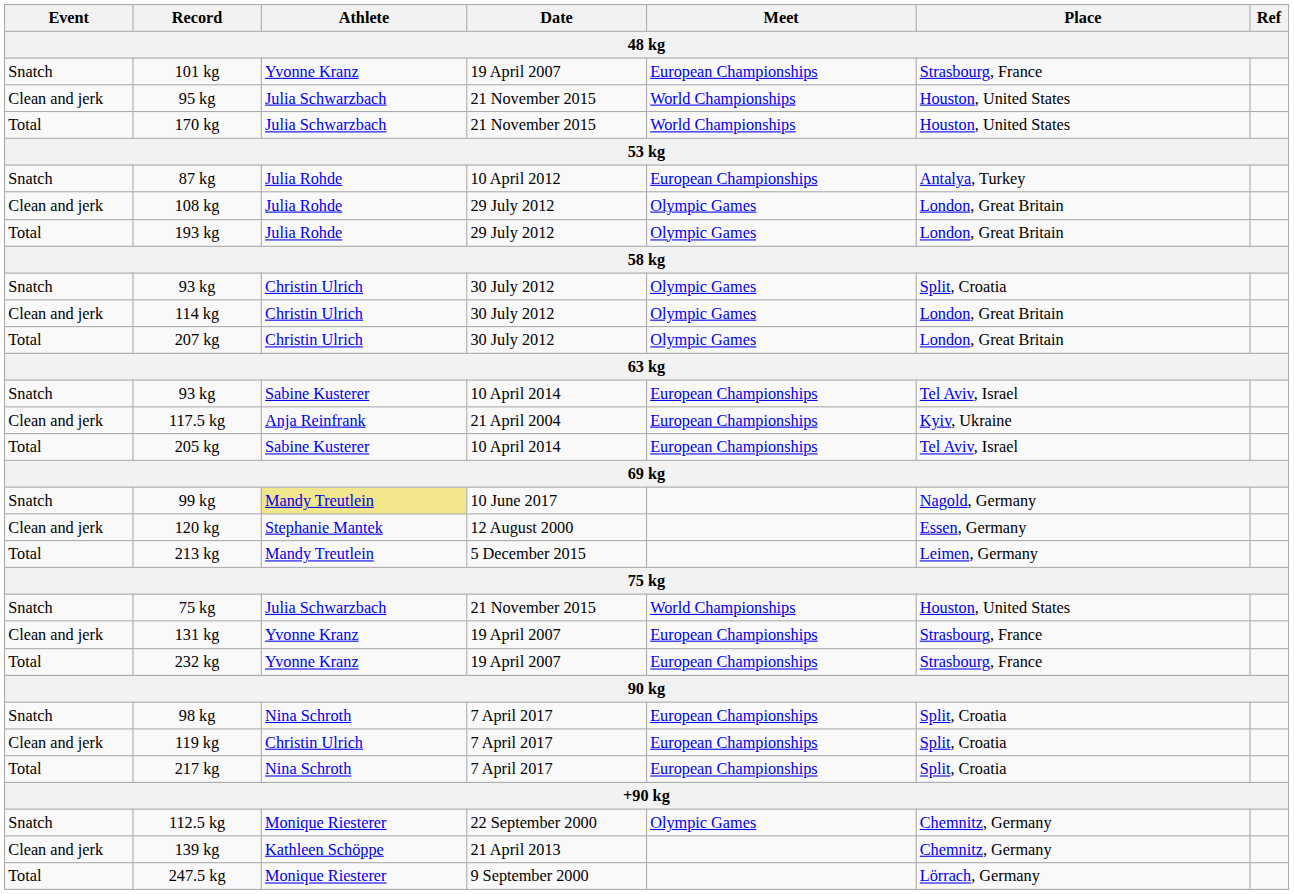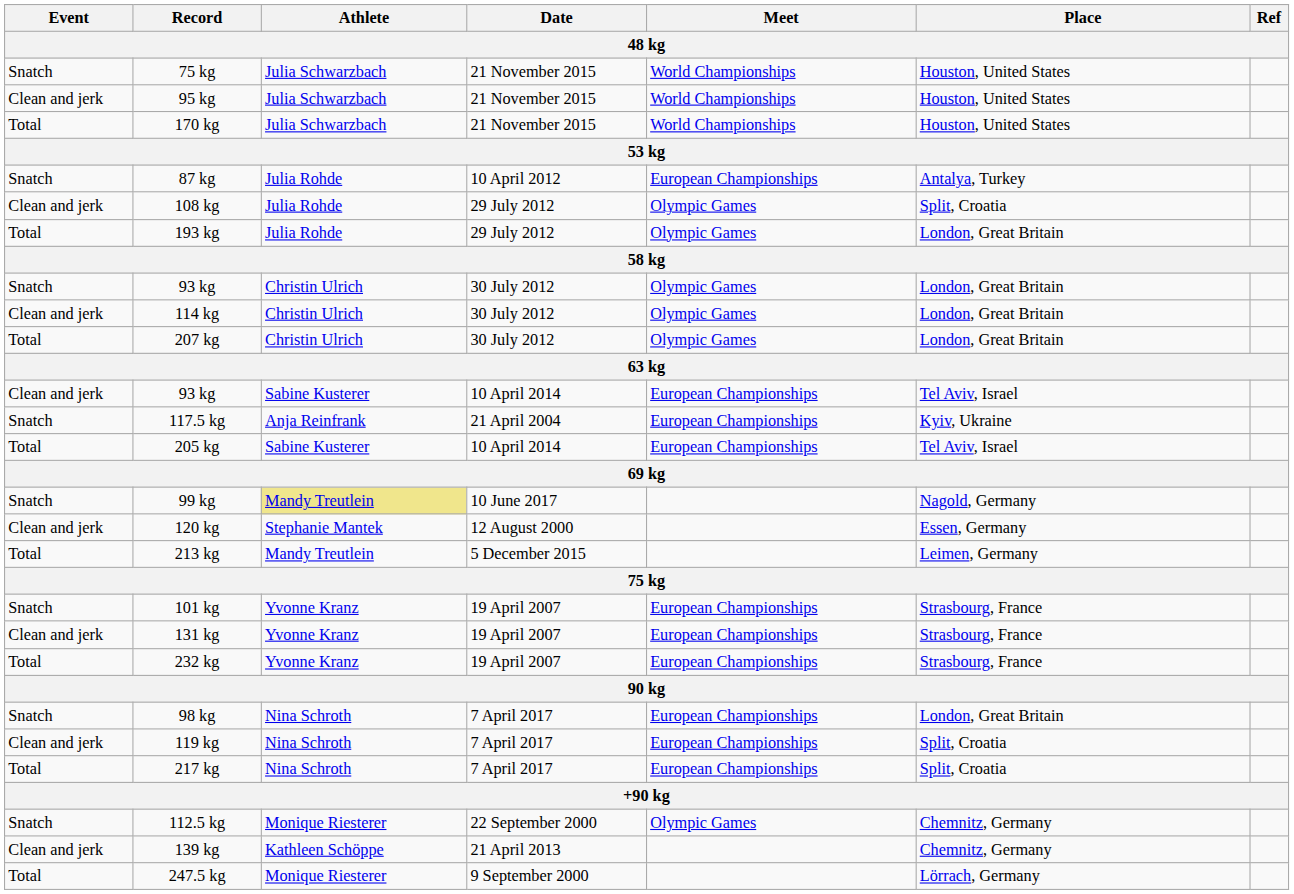rows swapped: 75 kg / 21 November 2015 <-> 101 kg
108 kg | Place: London, Great Britain -> Split, Croatia
93 kg / 30 July 2012 | Place: Split, Croatia -> London, Great Britain
93 kg / 10 April 2014 | Event: Snatch -> Clean and jerk
117.5 kg | Event: Clean and jerk -> Snatch
98 kg | Place: Split, Croatia -> London, Great Britain
119 kg | Athlete: Christin Ulrich -> Nina Schroth
